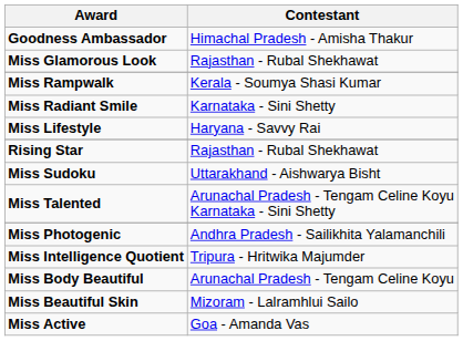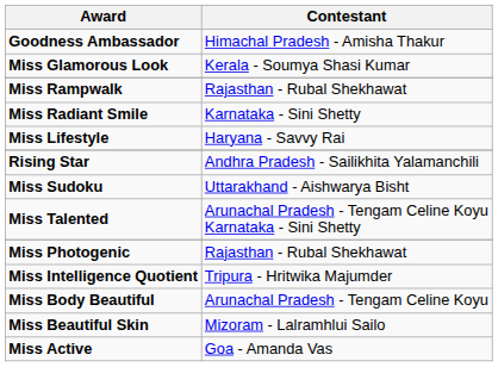Miss Glamorous Look | Contestant: Rajasthan - Rubal Shekhawat -> Kerala - Soumya Shasi Kumar
Miss Rampwalk | Contestant: Kerala - Soumya Shasi Kumar -> Rajasthan - Rubal Shekhawat
Rising Star | Contestant: Rajasthan - Rubal Shekhawat -> Andhra Pradesh - Sailikhita Yalamanchili
Miss Photogenic | Contestant: Andhra Pradesh - Sailikhita Yalamanchili -> Rajasthan - Rubal Shekhawat
